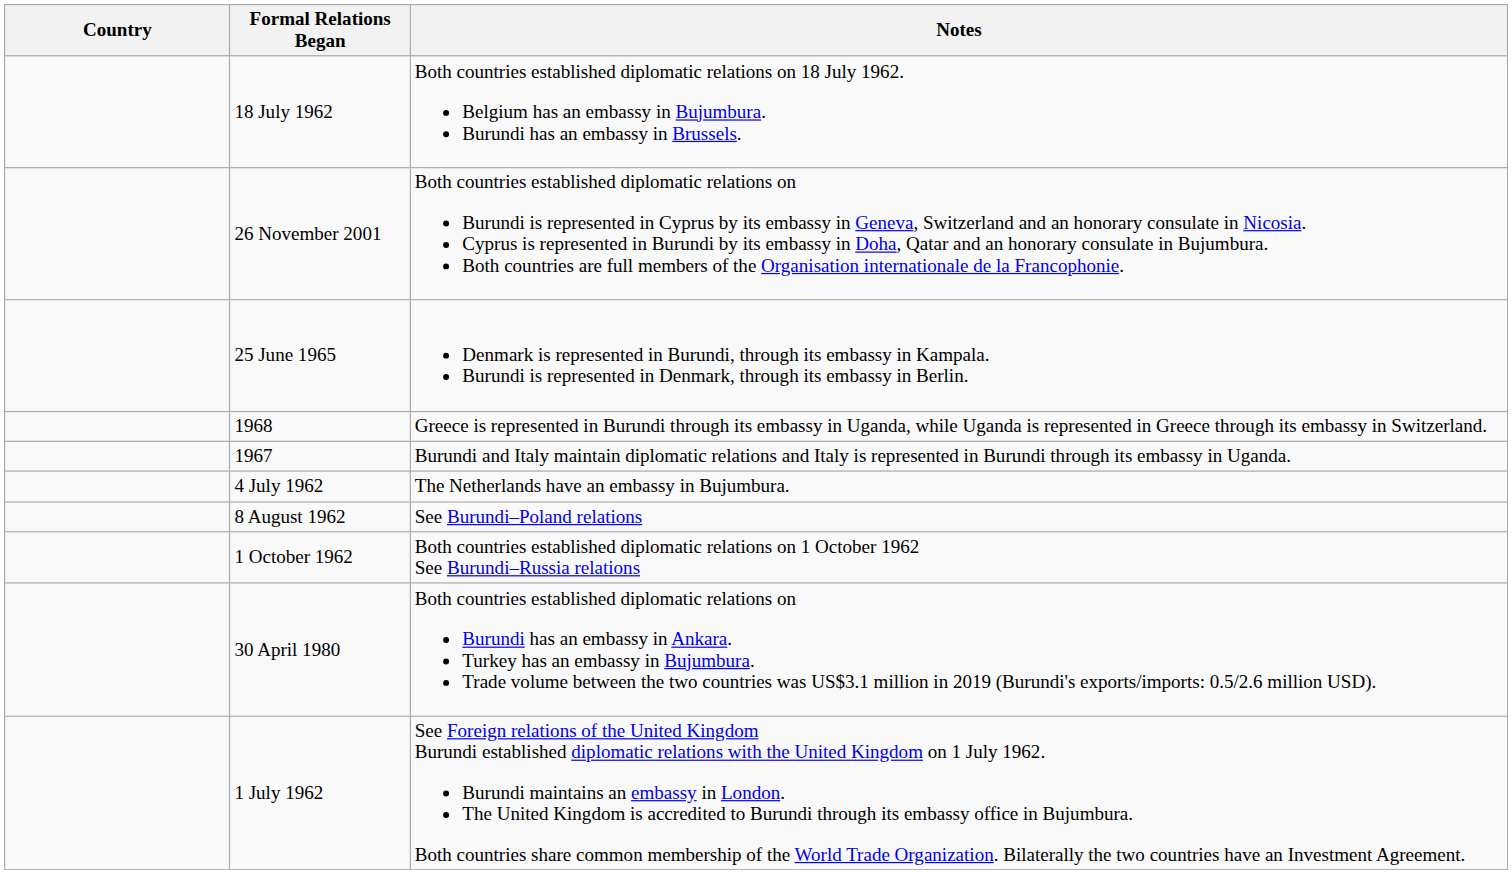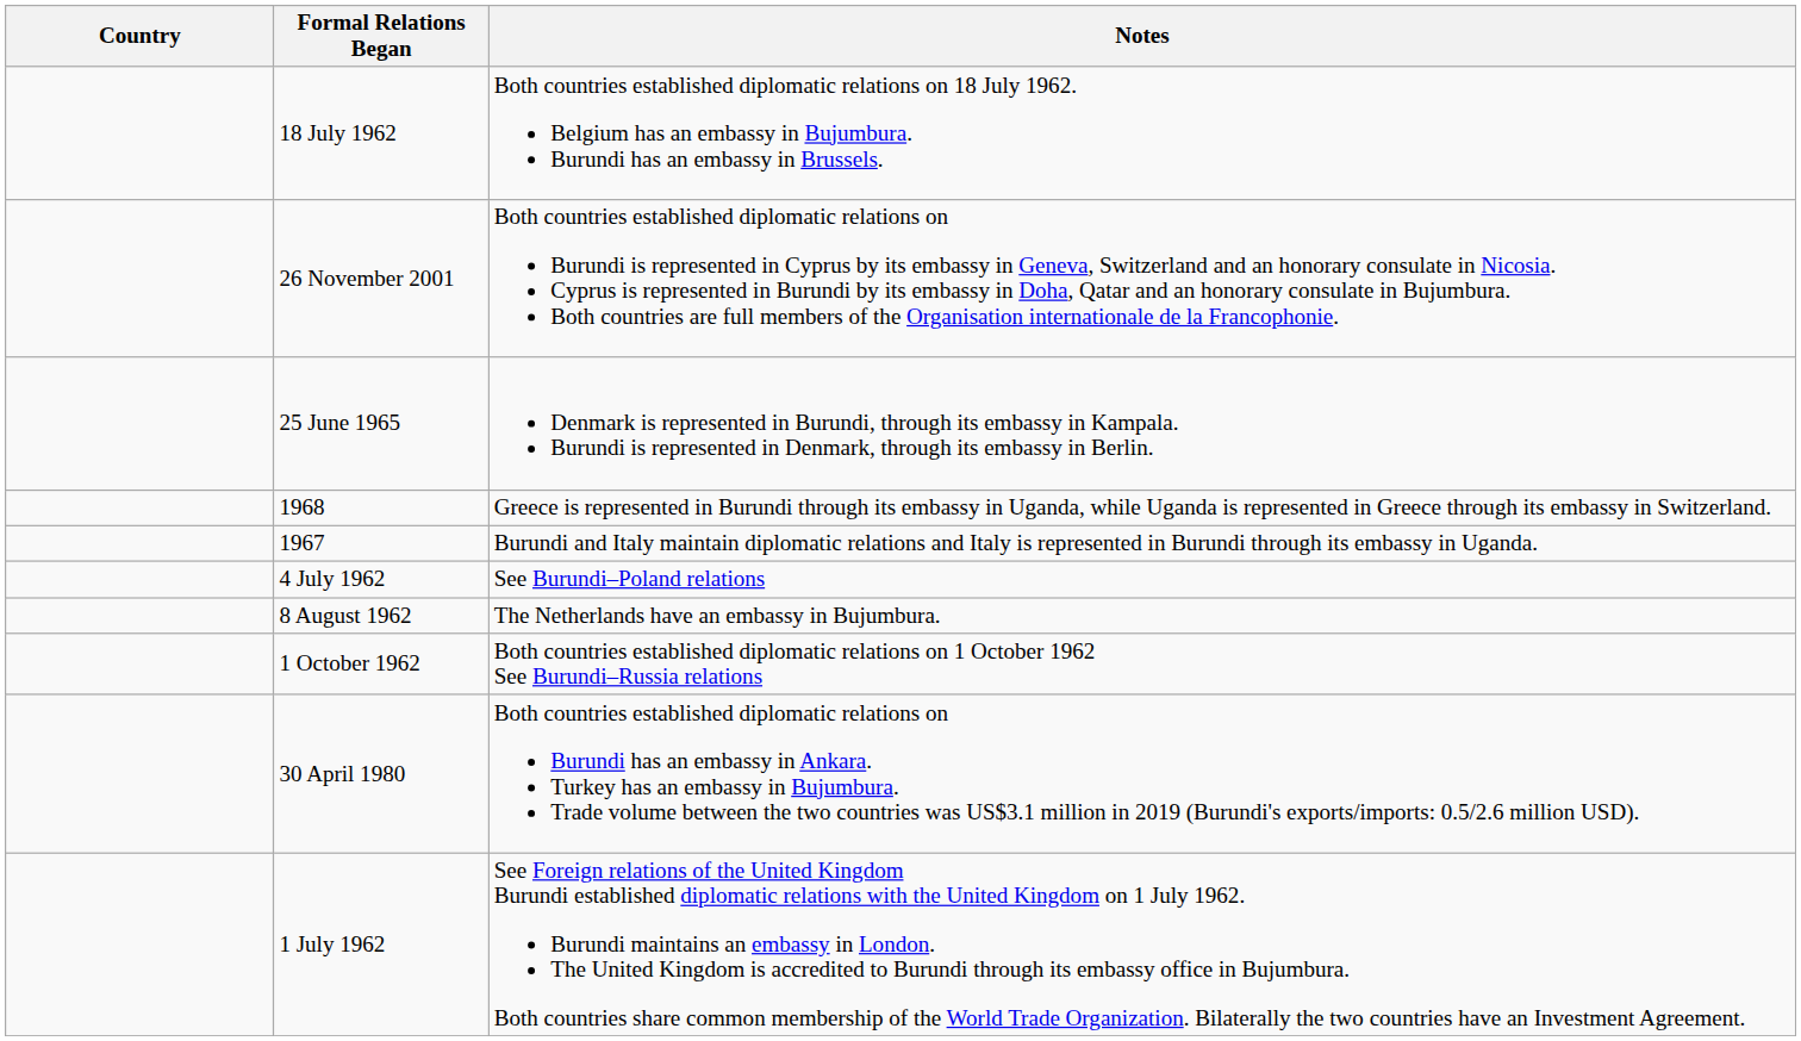4 July 1962 | Notes: The Netherlands have an embassy in Bujumbura. -> See Burundi–Poland relations
8 August 1962 | Notes: See Burundi–Poland relations -> The Netherlands have an embassy in Bujumbura.
